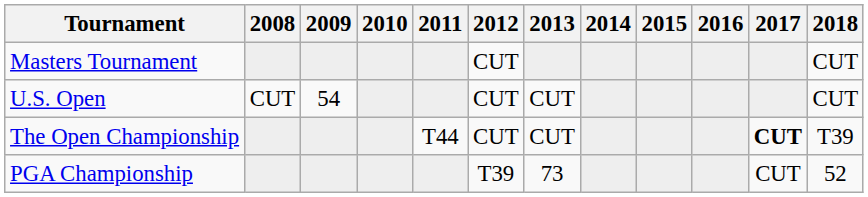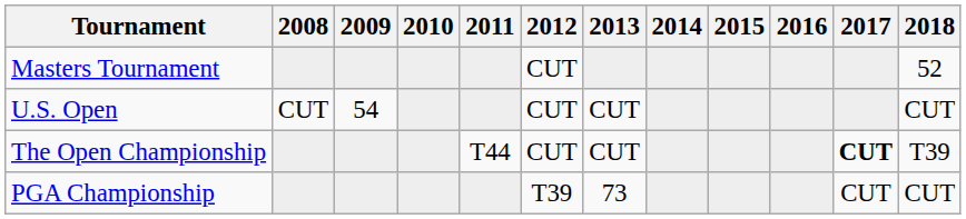Masters Tournament | 2018: CUT -> 52
PGA Championship | 2018: 52 -> CUT
